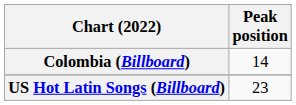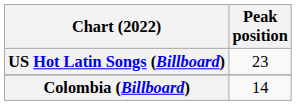rows swapped: Colombia (Billboard) <-> US Hot Latin Songs (Billboard)
